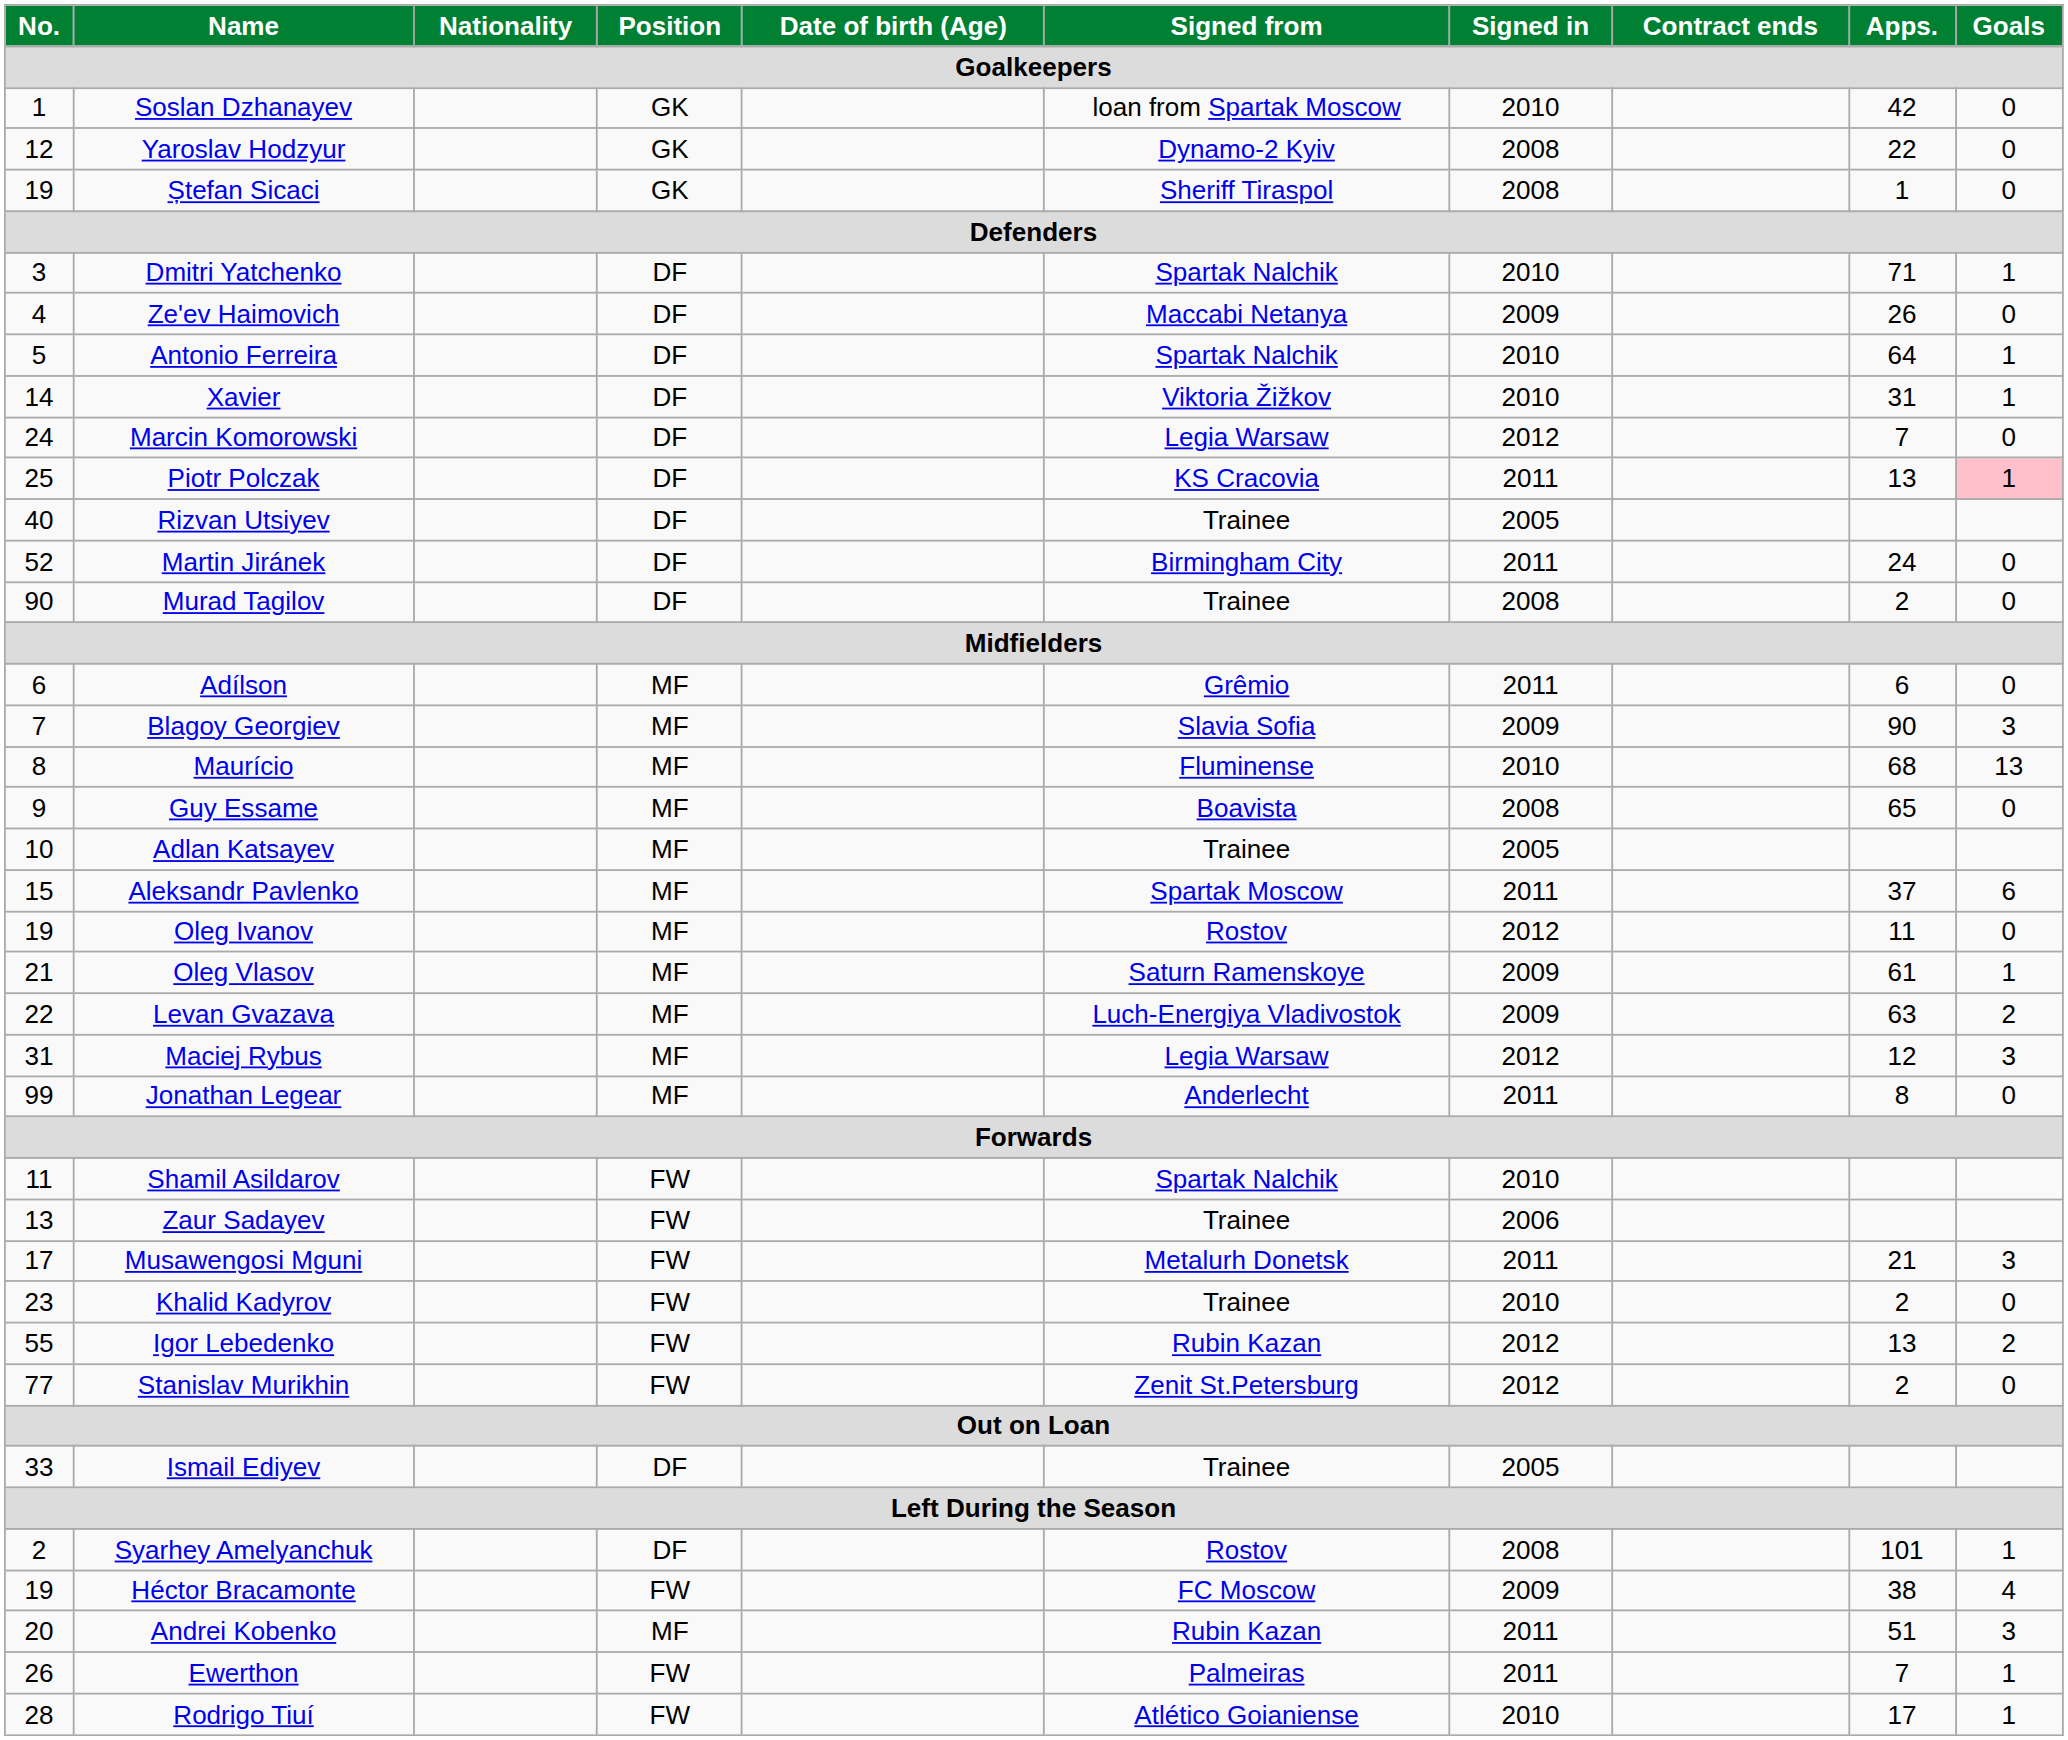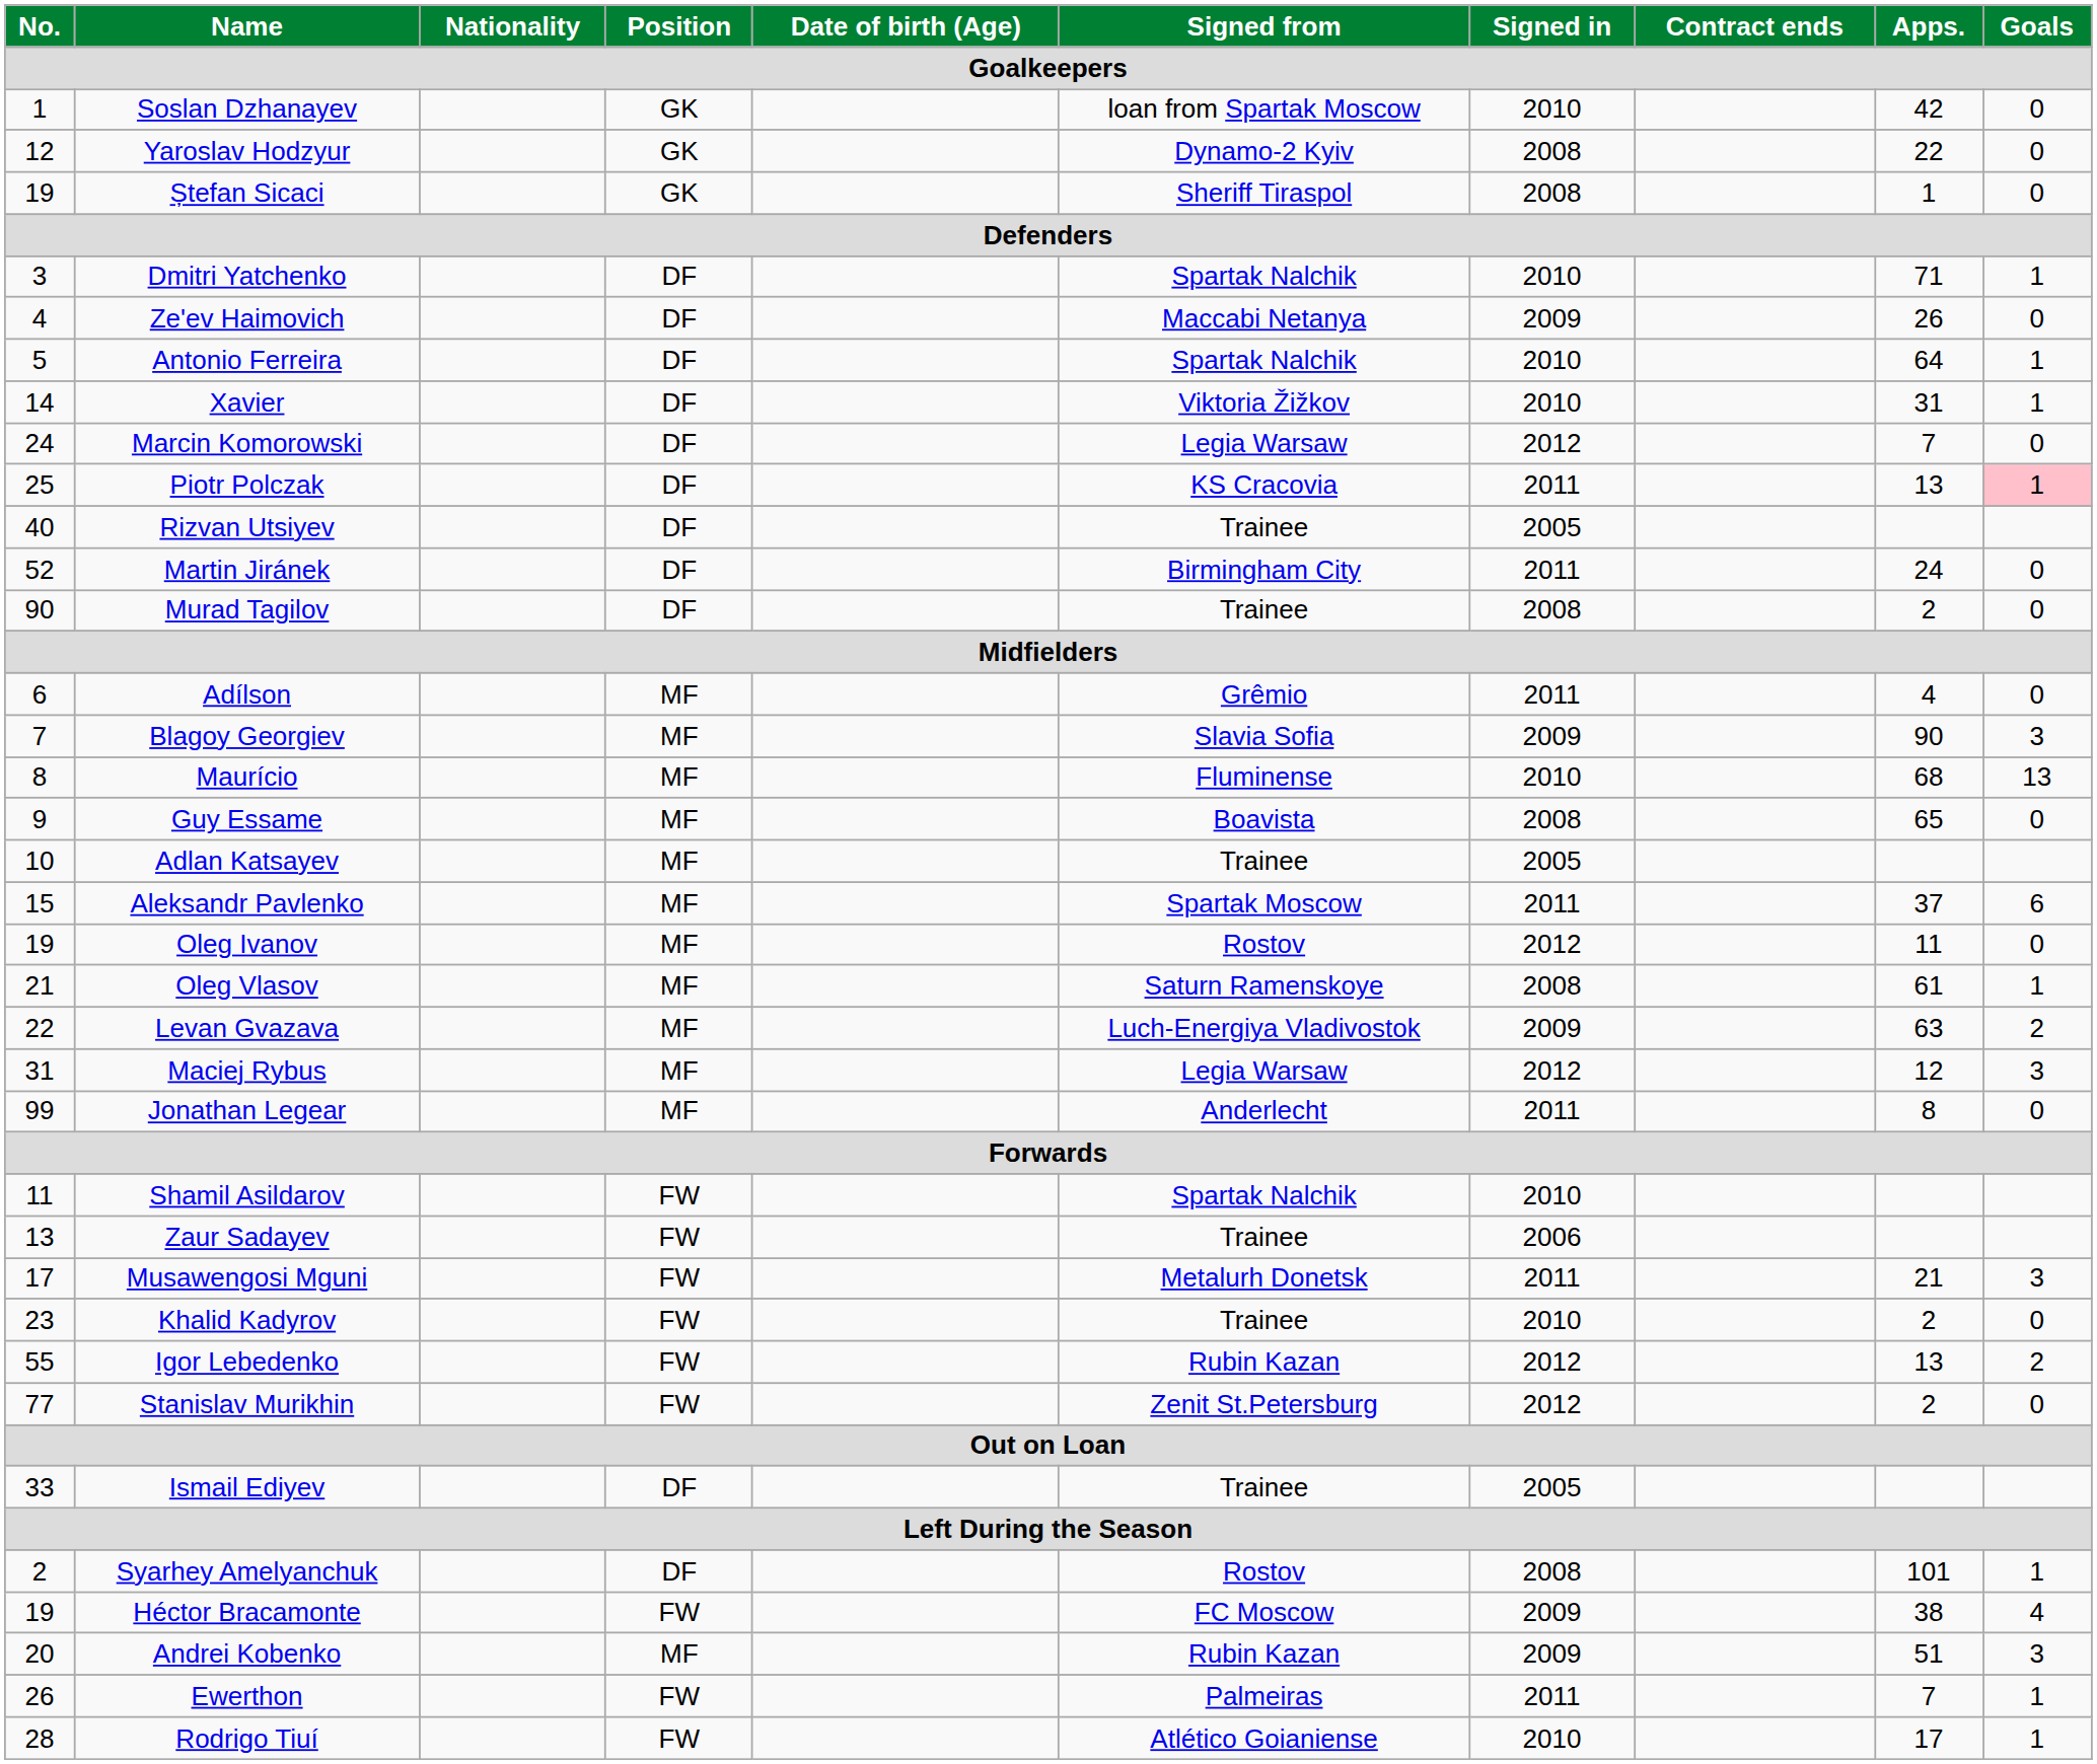Adílson | Apps.: 6 -> 4
Oleg Vlasov | Signed in: 2009 -> 2008
Andrei Kobenko | Signed in: 2011 -> 2009
